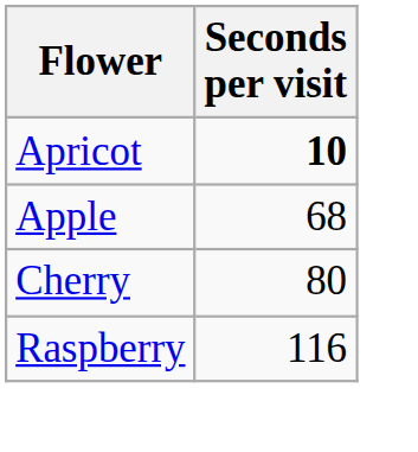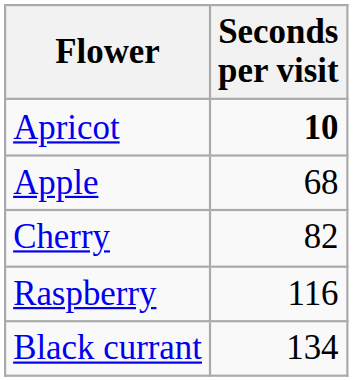Cherry | Seconds per visit: 80 -> 82
+ row: Black currant | 134
